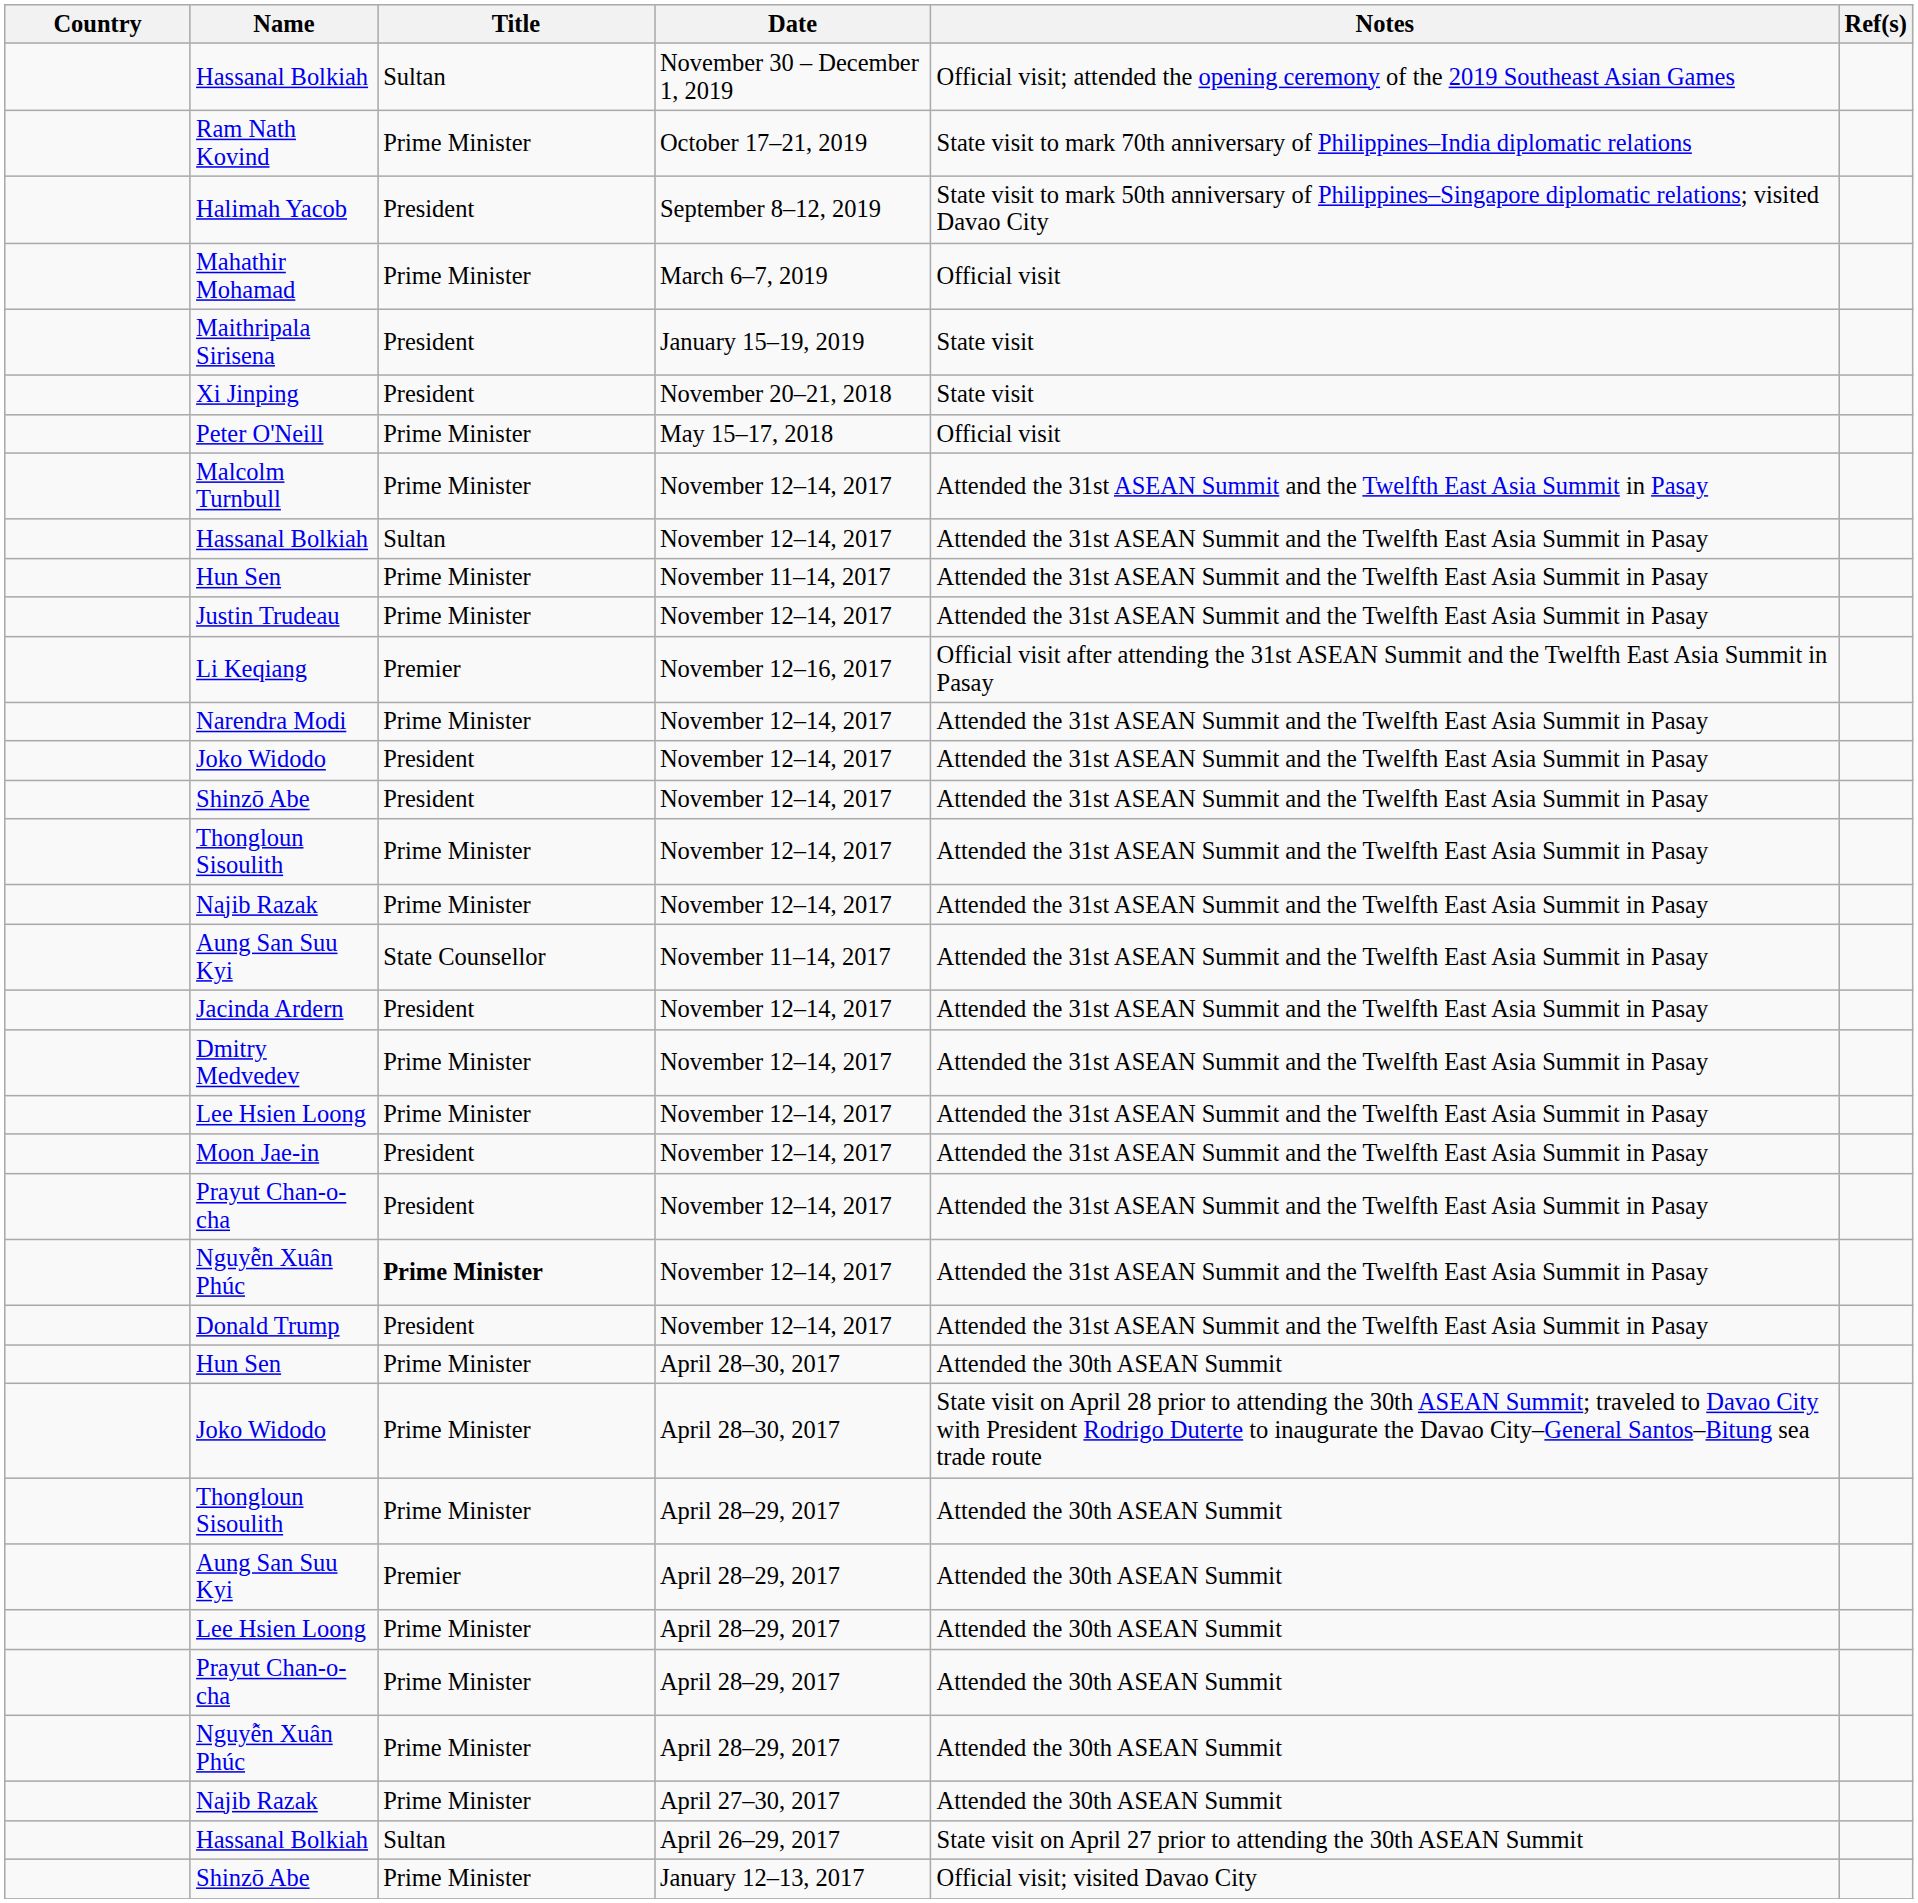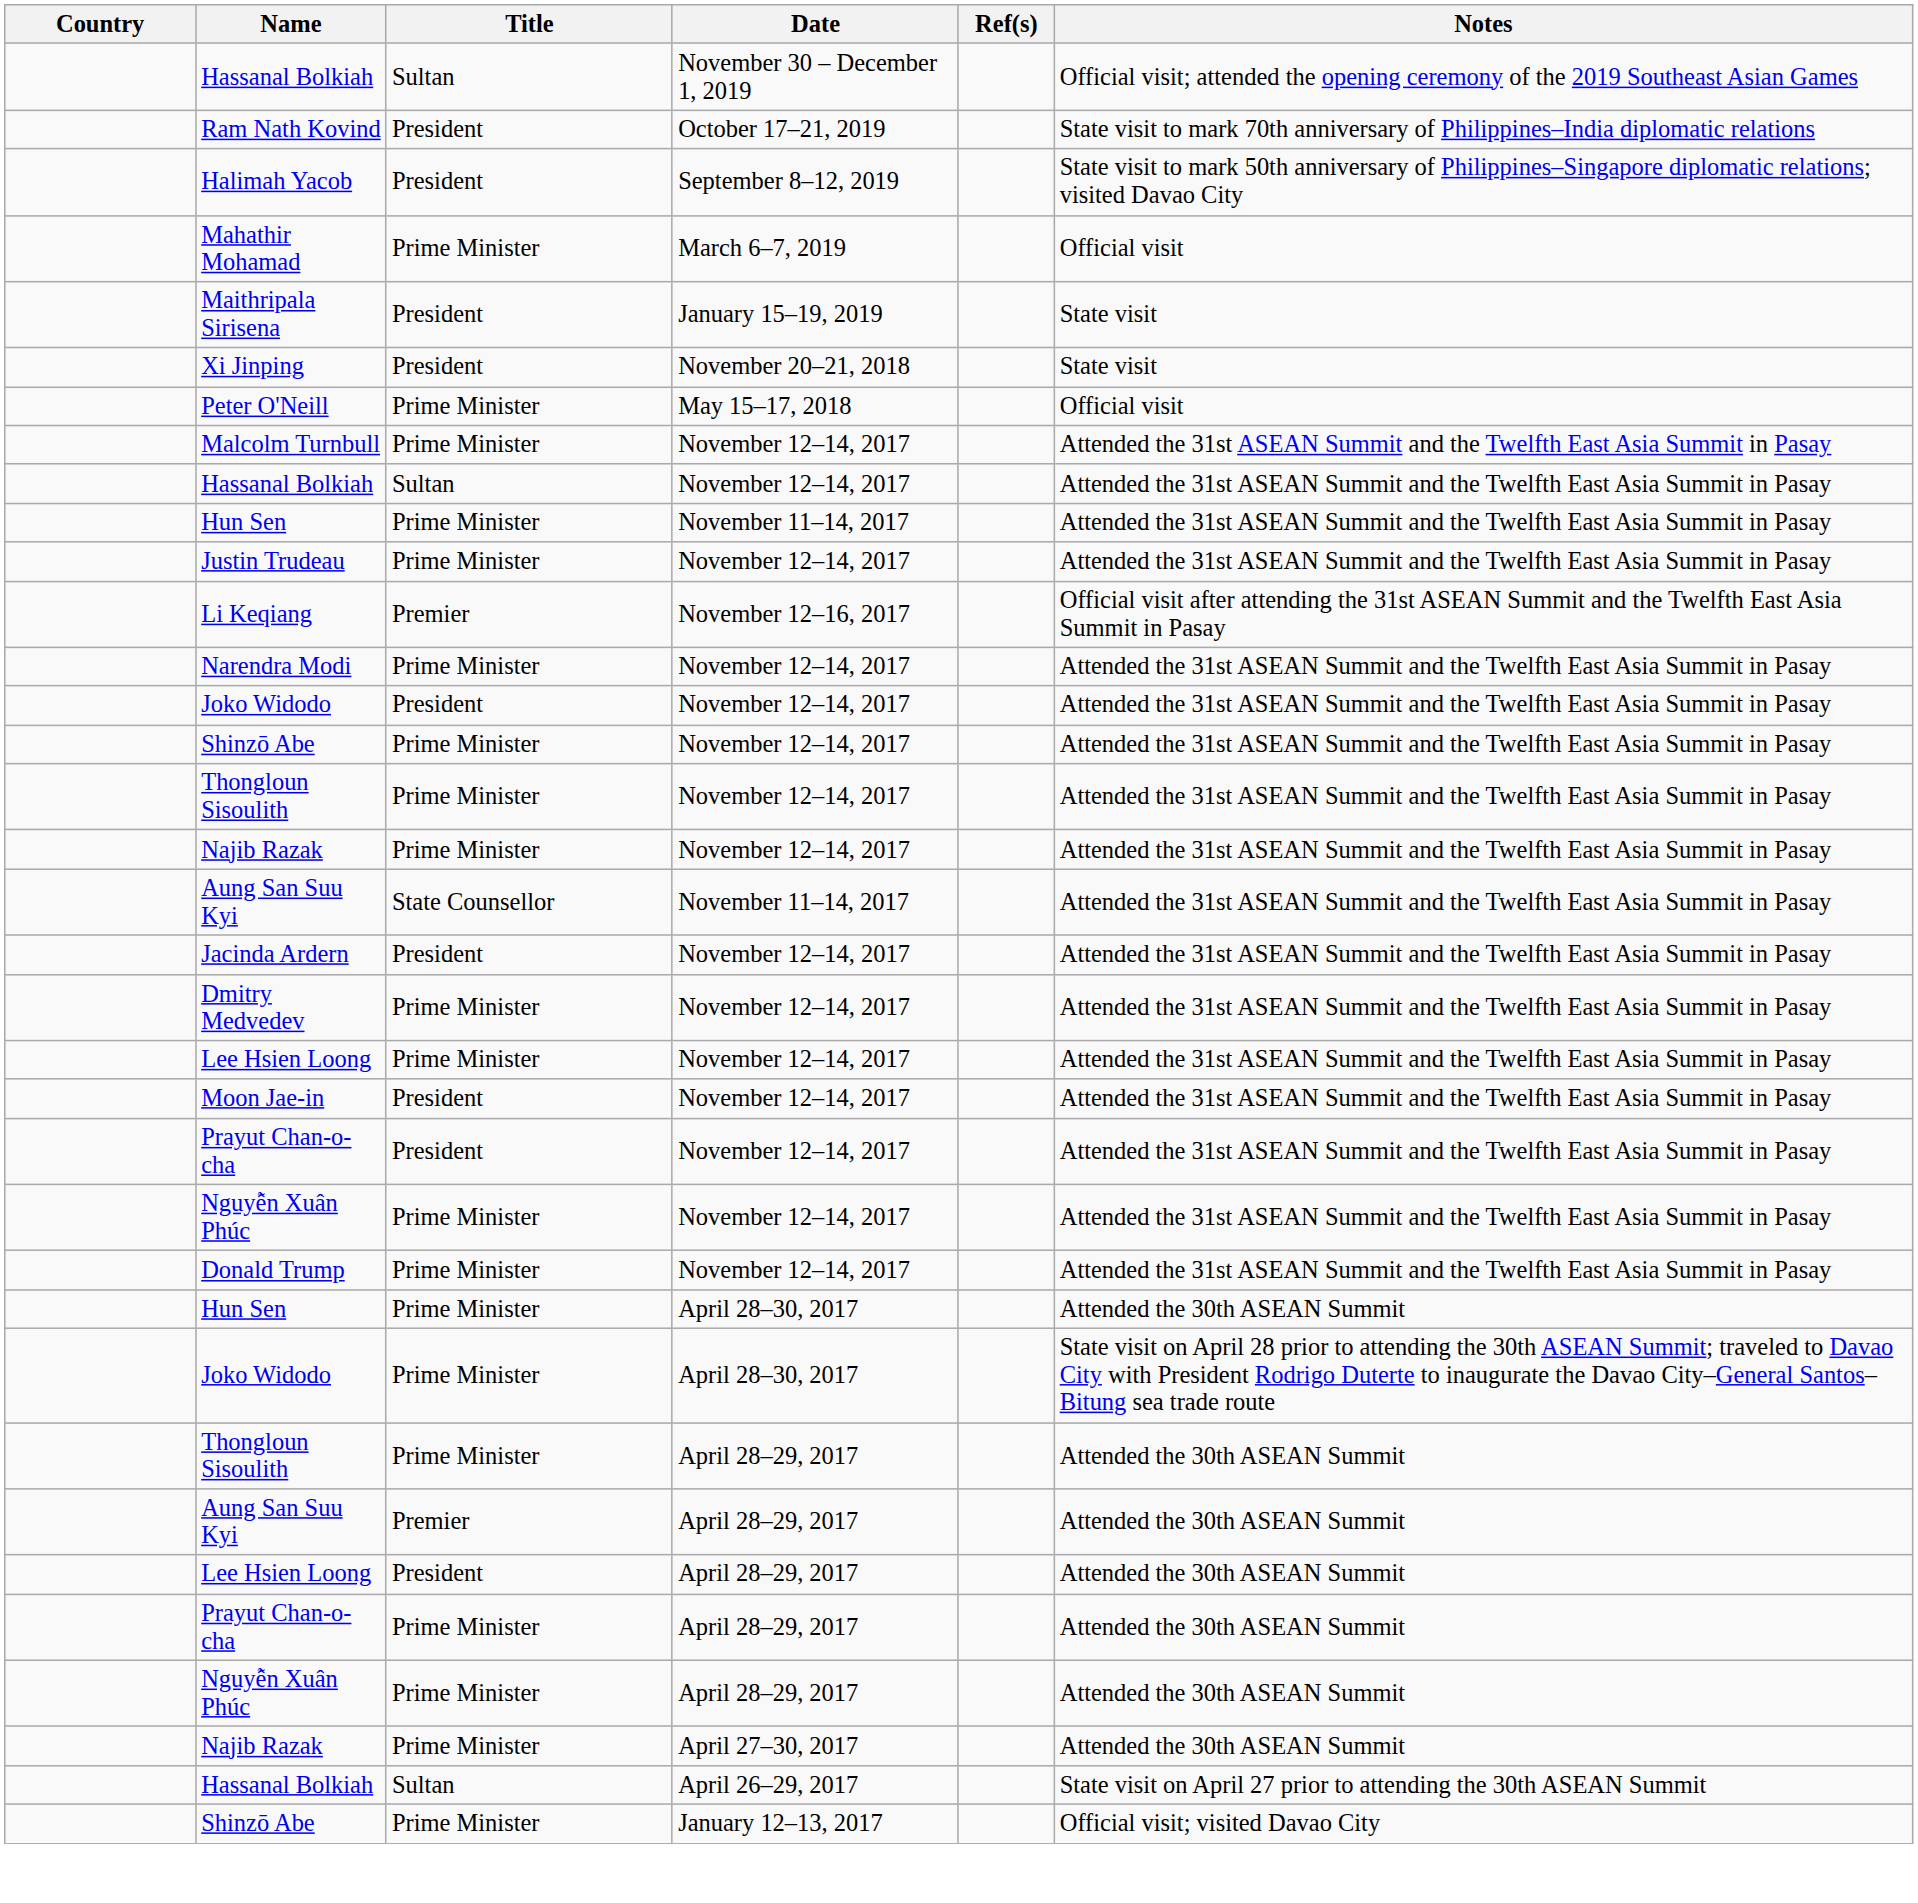columns swapped: Notes <-> Ref(s)
Ram Nath Kovind | Title: Prime Minister -> President
Shinzō Abe / November 12–14, 2017 | Title: President -> Prime Minister
Nguyễn Xuân Phúc / November 12–14, 2017 | Title: bold -> normal
Donald Trump | Title: President -> Prime Minister
Lee Hsien Loong / April 28–29, 2017 | Title: Prime Minister -> President
